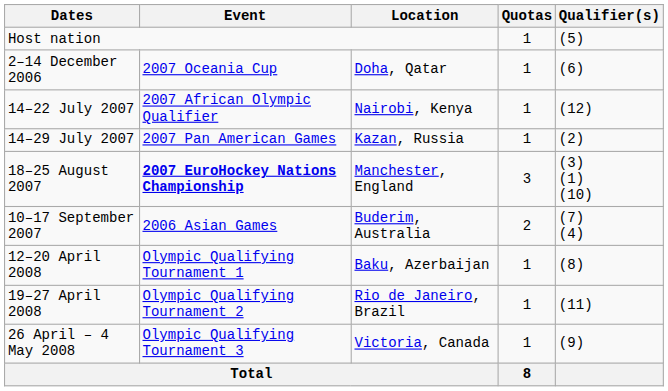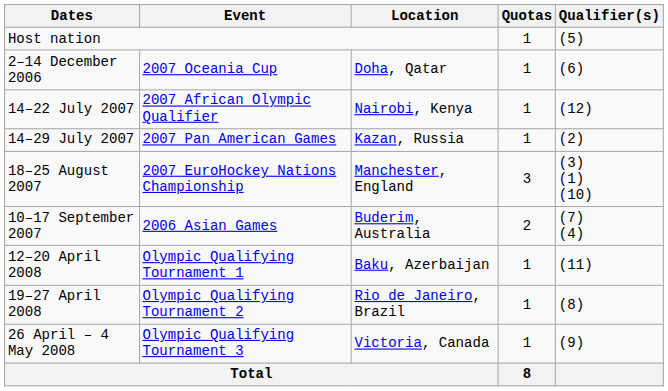18–25 August 2007 | Event: bold -> normal
12–20 April 2008 | Qualifier(s): (8) -> (11)
19–27 April 2008 | Qualifier(s): (11) -> (8)
